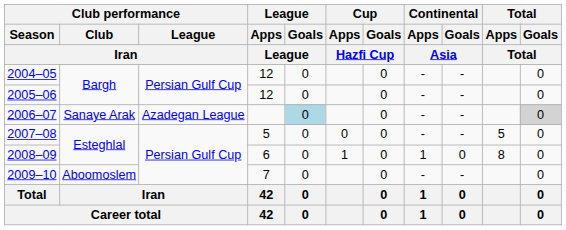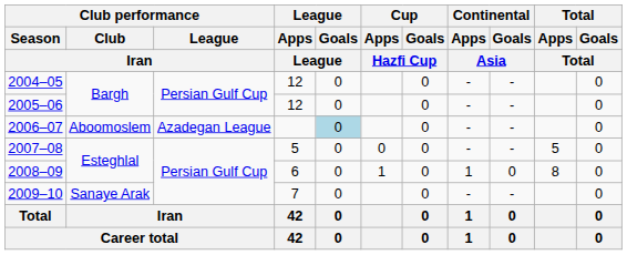2006–07 | Club performance / Club / Iran: Sanaye Arak -> Aboomoslem
2006–07 | Total / Goals / Total: lightgrey background -> no background
2009–10 | Club performance / Club / Iran: Aboomoslem -> Sanaye Arak
